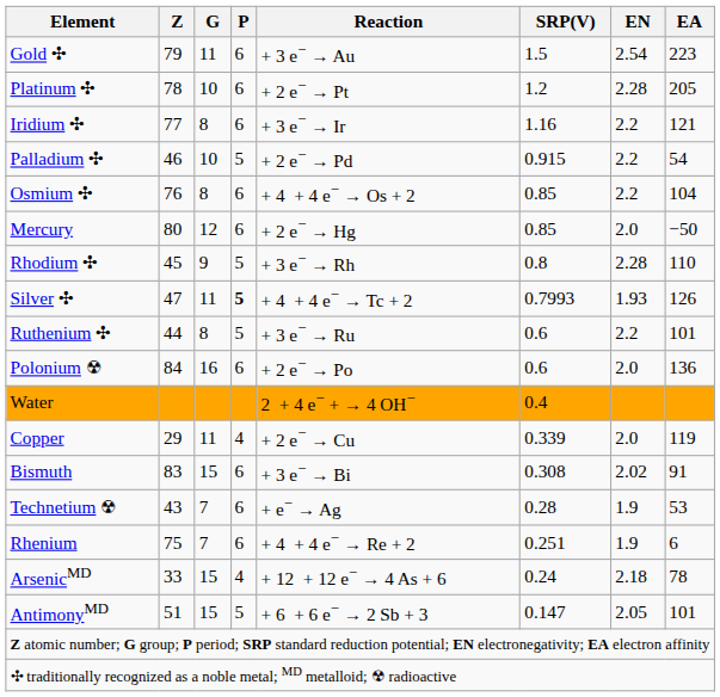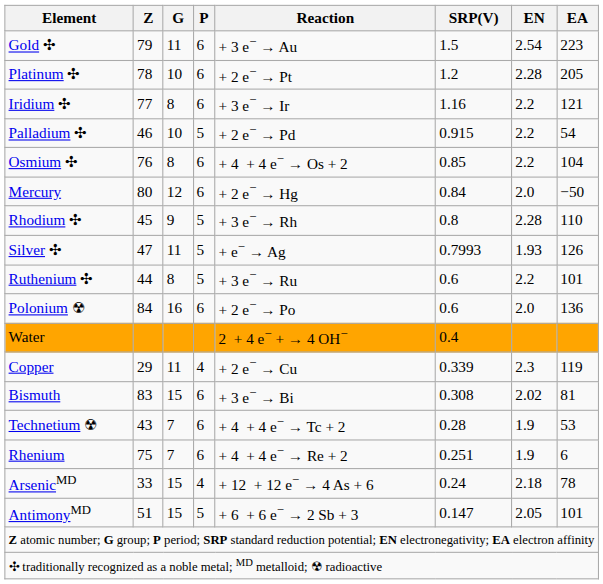Mercury | SRP(V): 0.85 -> 0.84
Silver ✣ | P: bold -> normal
Silver ✣ | Reaction: + 4 + 4 e− → Tc + 2 -> + e− → Ag
Copper | EN: 2.0 -> 2.3
Bismuth | EA: 91 -> 81
Technetium ☢ | Reaction: + e− → Ag -> + 4 + 4 e− → Tc + 2
